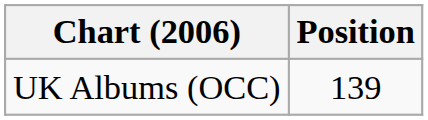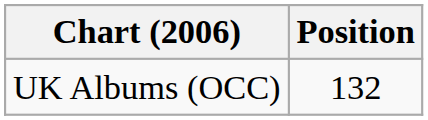UK Albums (OCC) | Position: 139 -> 132
